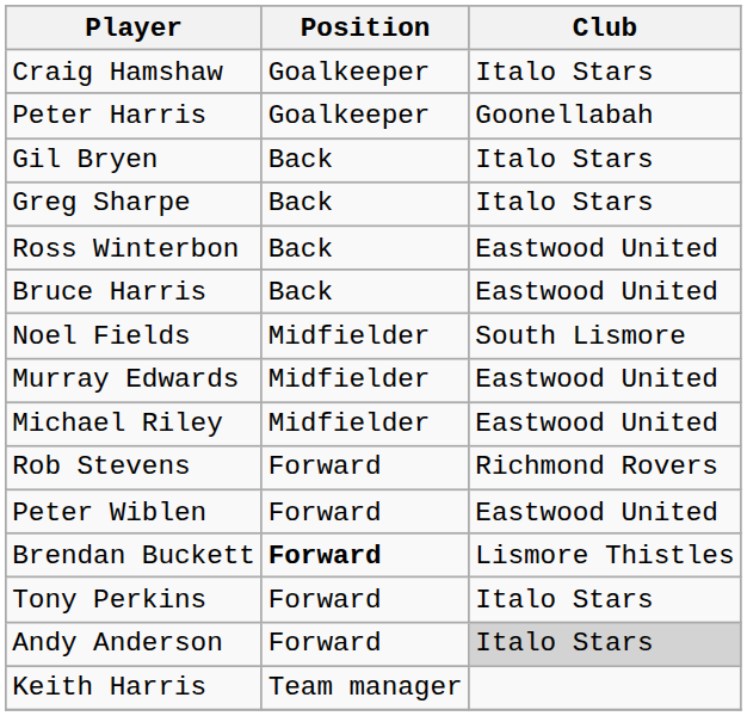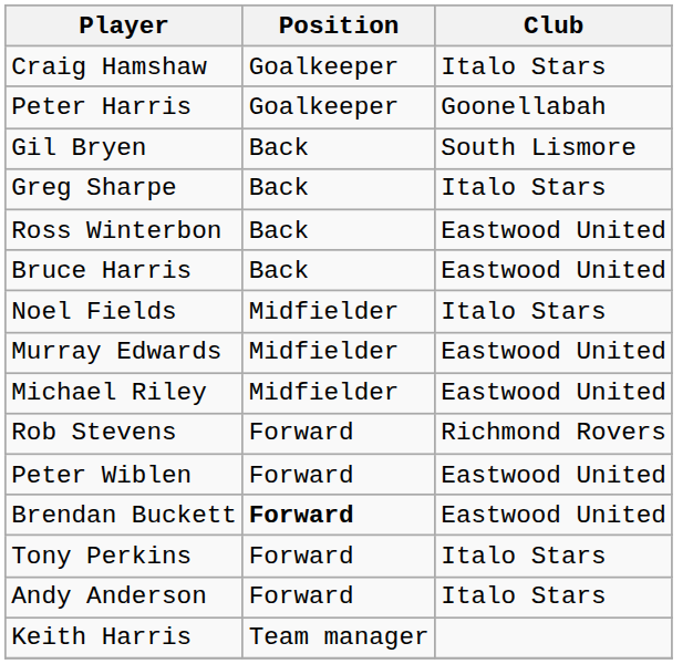Gil Bryen | Club: Italo Stars -> South Lismore
Noel Fields | Club: South Lismore -> Italo Stars
Brendan Buckett | Club: Lismore Thistles -> Eastwood United
Andy Anderson | Club: lightgrey background -> no background
